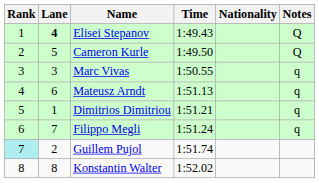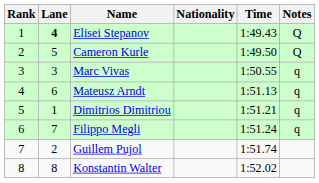columns swapped: Nationality <-> Time
Guillem Pujol | Rank: paleturquoise background -> no background
